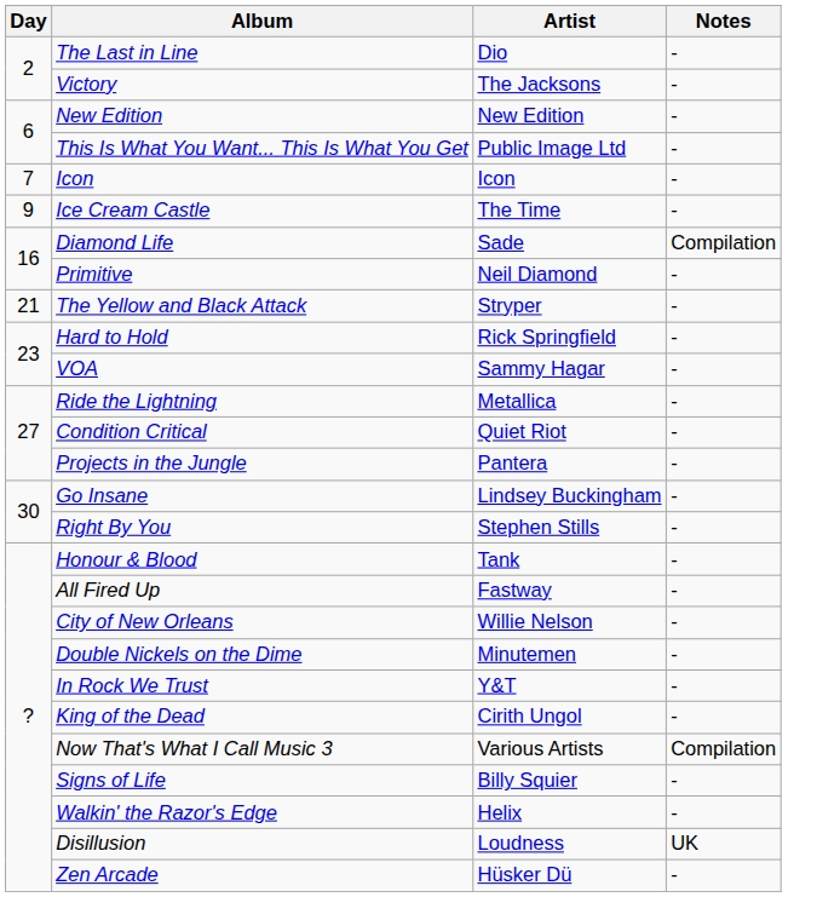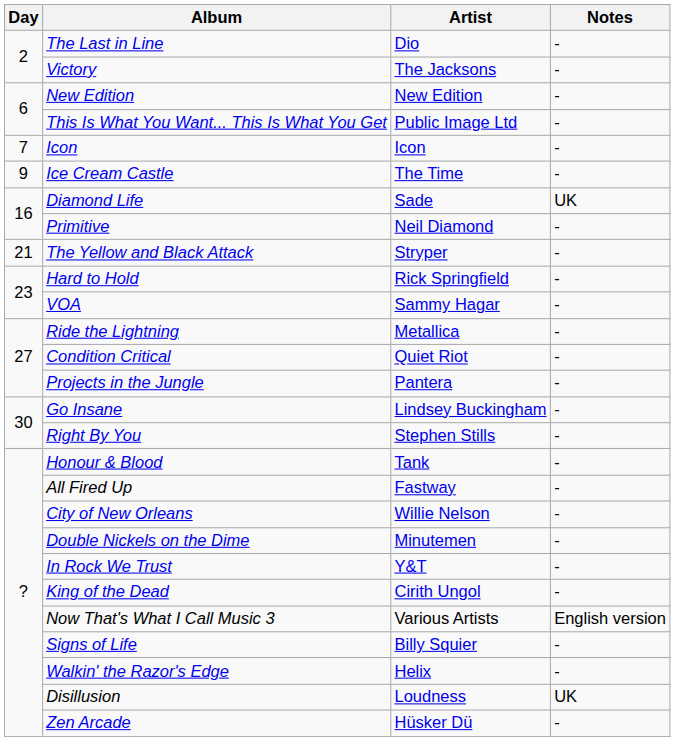Diamond Life | Notes: Compilation -> UK
Now That's What I Call Music 3 | Notes: Compilation -> English version
